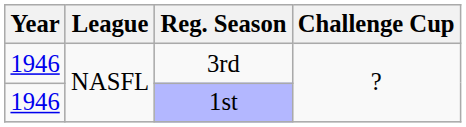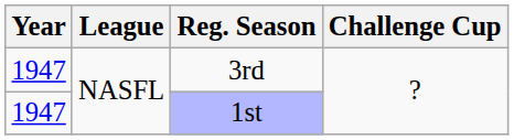3rd | Year: 1946 -> 1947
1st | Year: 1946 -> 1947
